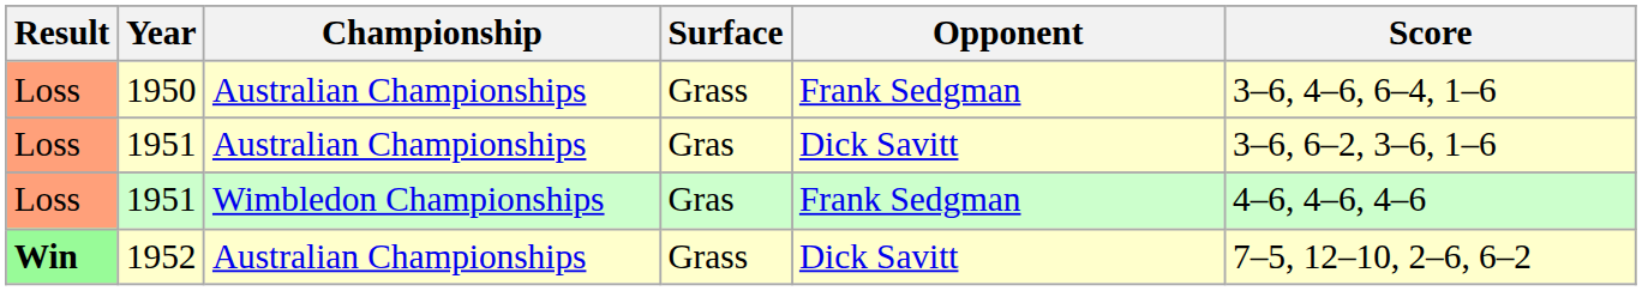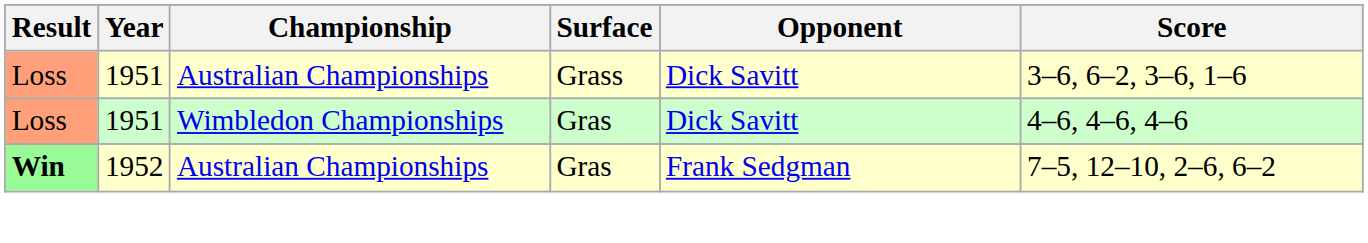- row: Loss | 1950 | Australian Championships | Grass | Frank Sedgman | 3–6, 4–6, 6–4, 1–6
1951 / Australian Championships | Surface: Gras -> Grass
1951 / Wimbledon Championships | Opponent: Frank Sedgman -> Dick Savitt
1952 | Surface: Grass -> Gras
1952 | Opponent: Dick Savitt -> Frank Sedgman
